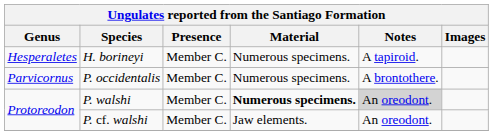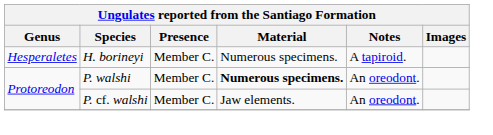- row: Parvicornus | P. occidentalis | Member C. | Numerous specimens. | A brontothere.
P. walshi | Notes: lightgrey background -> no background
